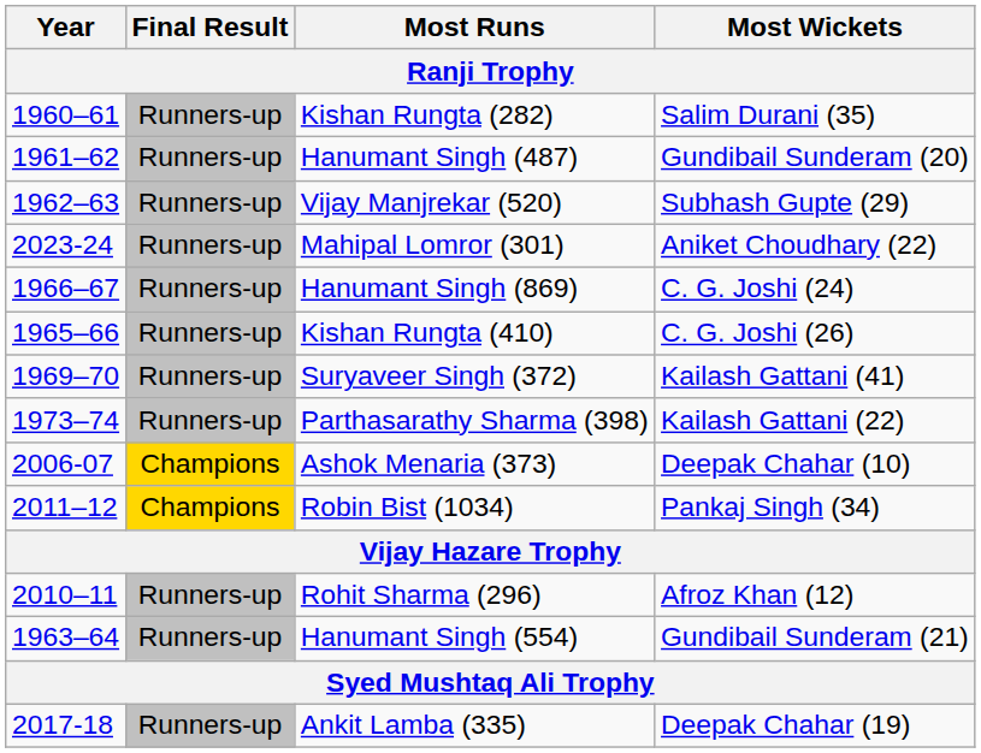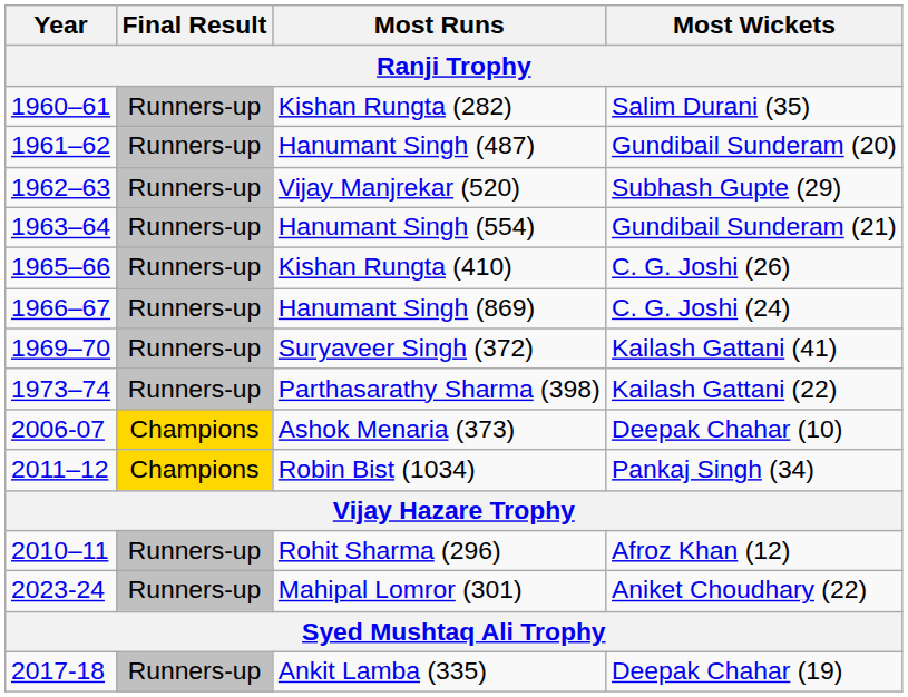rows swapped: Hanumant Singh (554) <-> Mahipal Lomror (301)
rows swapped: Kishan Rungta (410) <-> Hanumant Singh (869)
